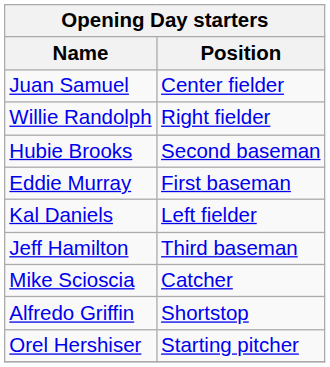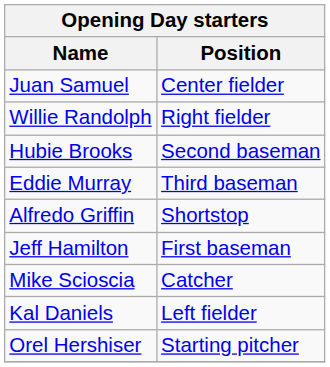Eddie Murray | Position: First baseman -> Third baseman
rows swapped: Kal Daniels <-> Alfredo Griffin
Jeff Hamilton | Position: Third baseman -> First baseman
